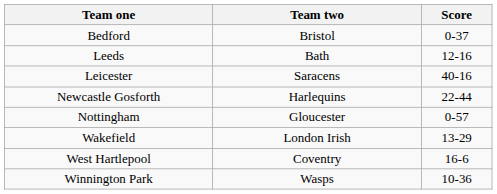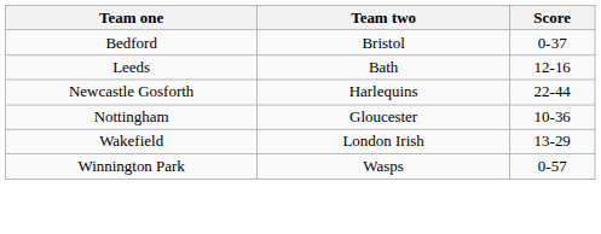- row: Leicester | Saracens | 40-16
Nottingham | Score: 0-57 -> 10-36
- row: West Hartlepool | Coventry | 16-6
Winnington Park | Score: 10-36 -> 0-57
